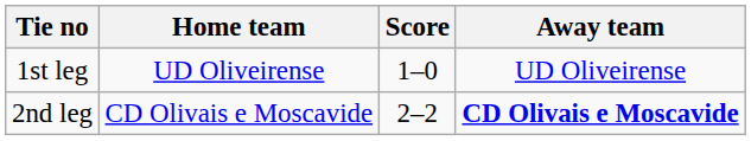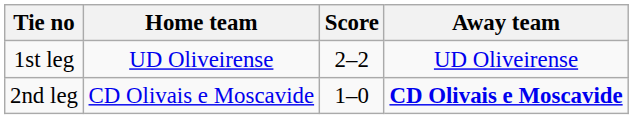1st leg | Score: 1–0 -> 2–2
2nd leg | Score: 2–2 -> 1–0
